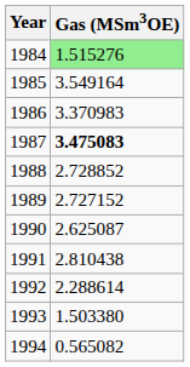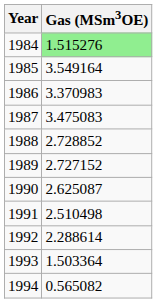1987 | Gas (MSm3OE): bold -> normal
1991 | Gas (MSm3OE): 2.810438 -> 2.510498
1993 | Gas (MSm3OE): 1.503380 -> 1.503364
